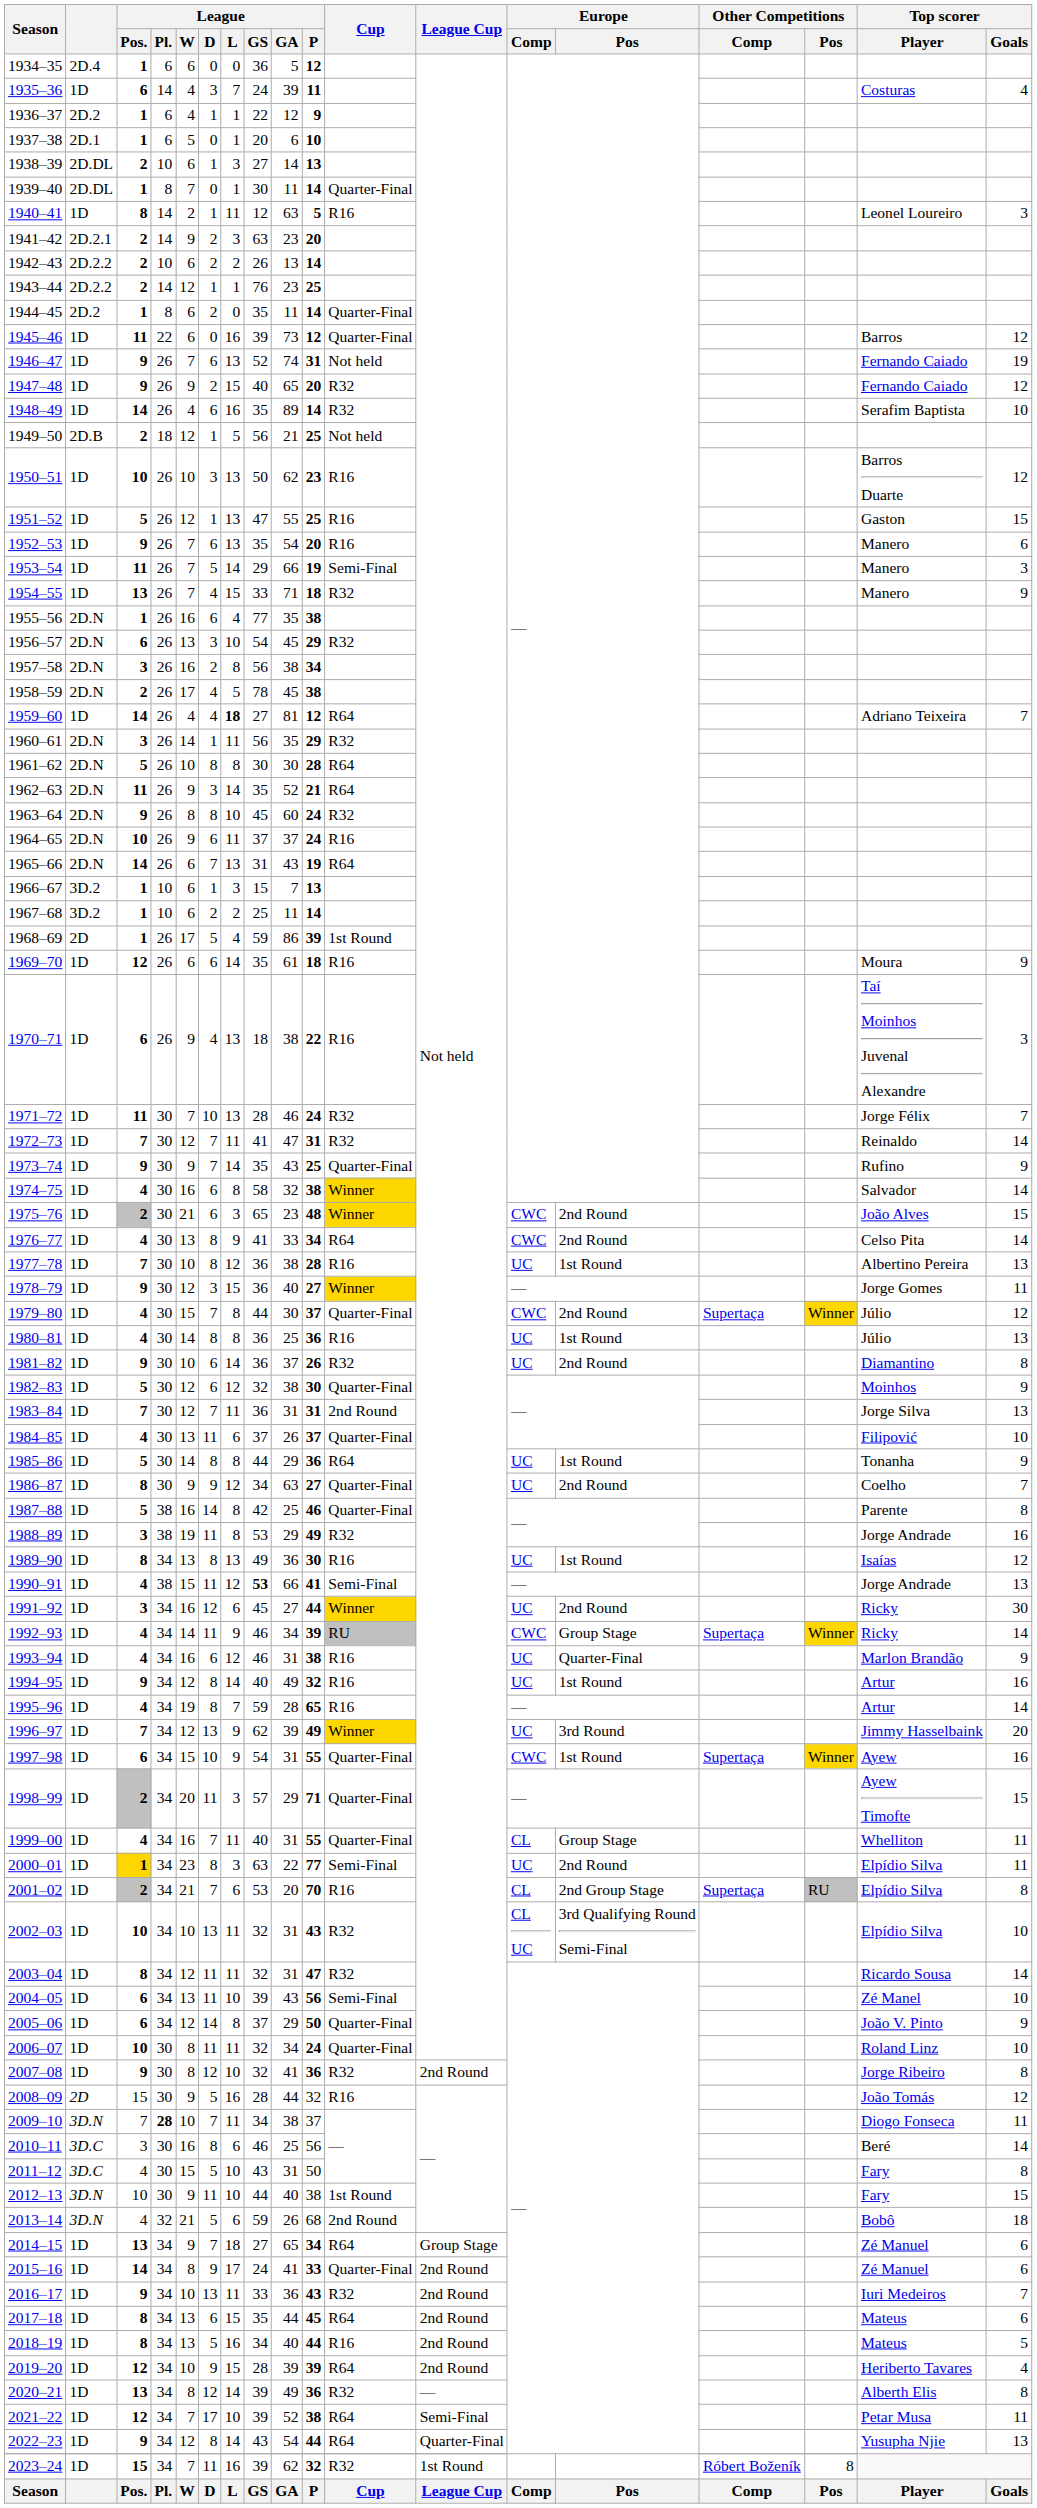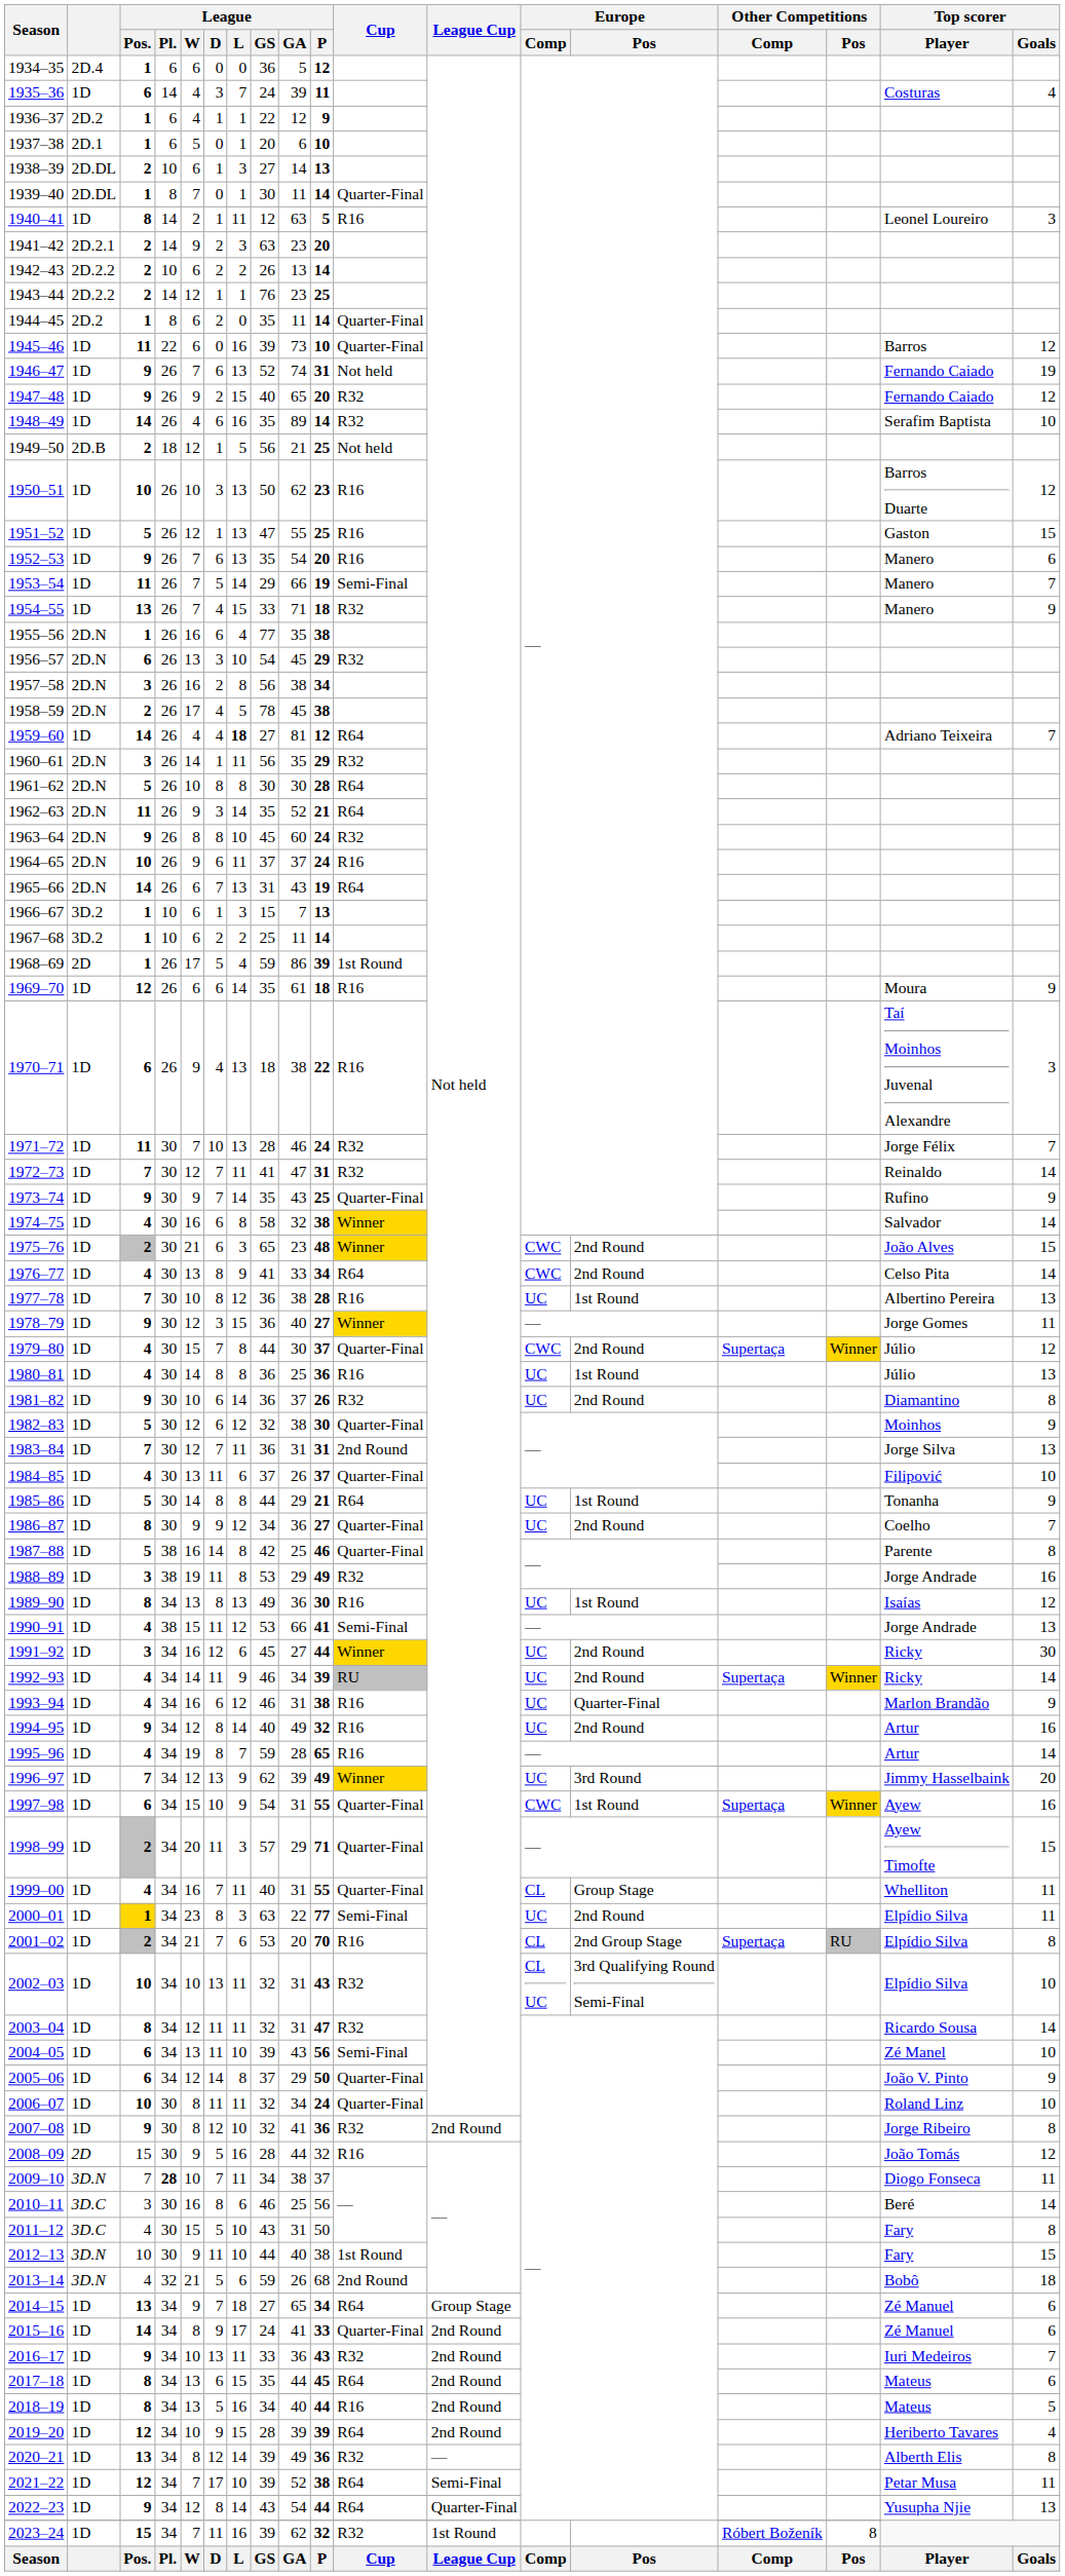1945–46 | League / P: 12 -> 10
1953–54 | Top scorer / Goals: 3 -> 7
1985–86 | League / P: 36 -> 21
1986–87 | League / GA: 63 -> 36
1990–91 | League / GS: bold -> normal
1992–93 | Europe / Comp: CWC -> UC
1992–93 | Europe / Pos: Group Stage -> 2nd Round
1994–95 | Europe / Pos: 1st Round -> 2nd Round
